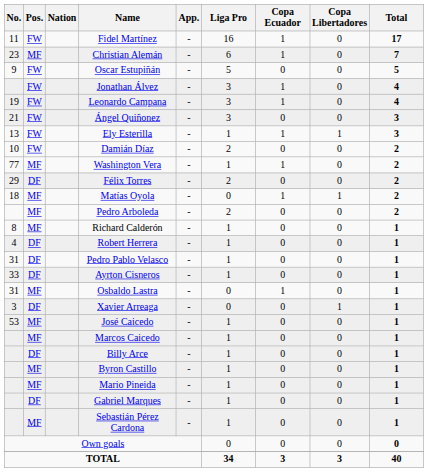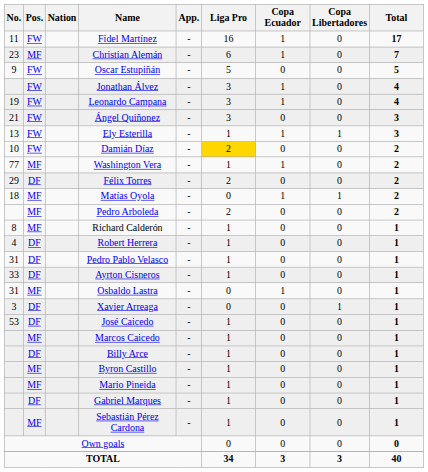Damián Díaz | Liga Pro: no background -> gold background
José Caicedo | Pos.: MF -> DF
